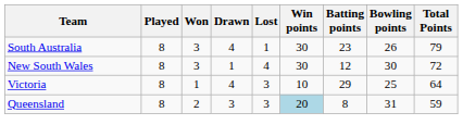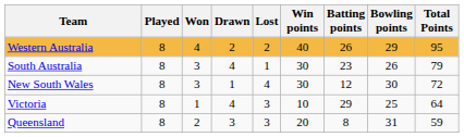+ row: Western Australia | 8 | 4 | 2 | 2 | 40 | 26 | 29 | 95
Queensland | Win points: lightblue background -> no background
